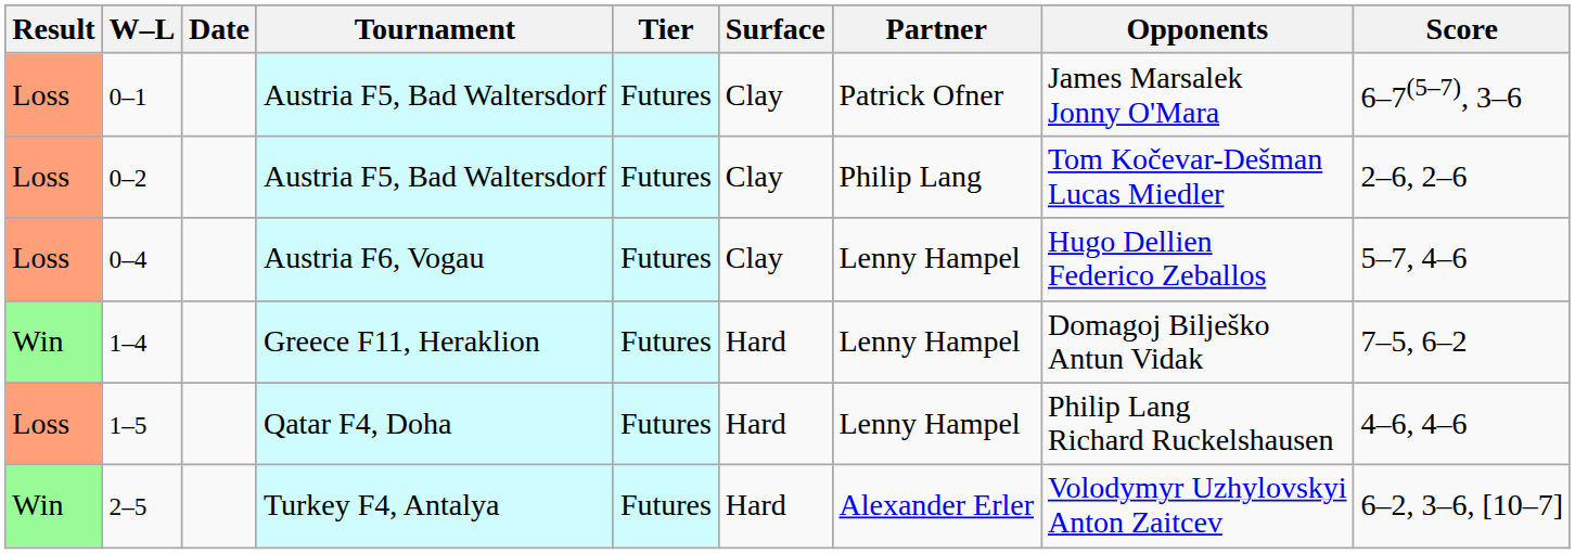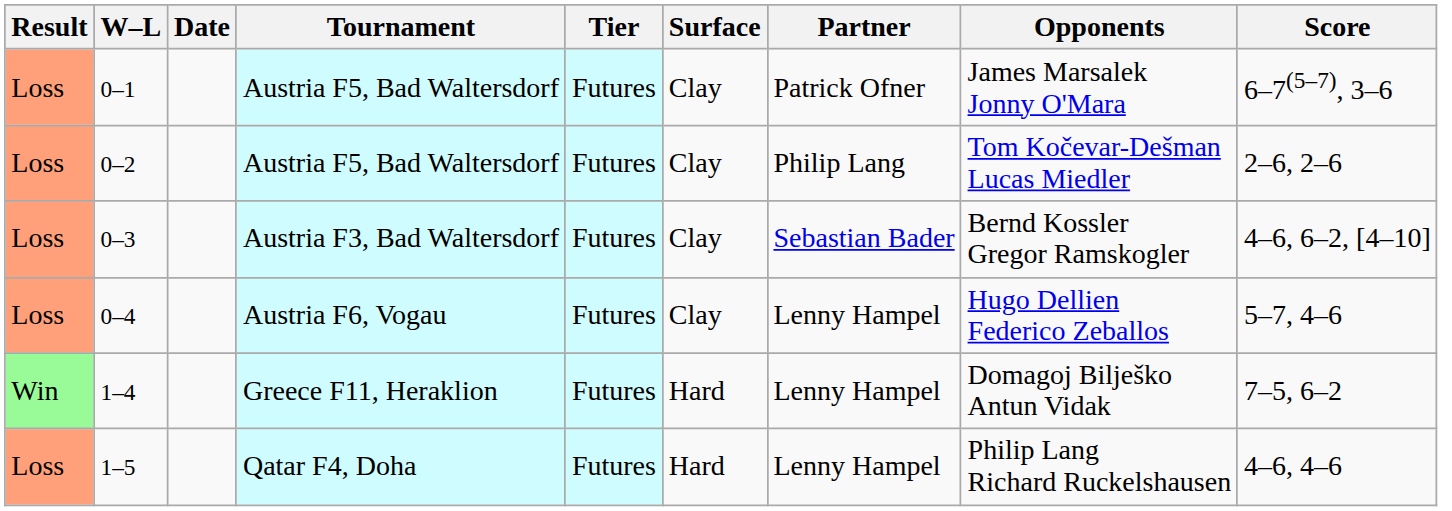+ row: Loss | 0–3 | Austria F3, Bad Waltersdorf | Futures | Clay | Sebastian Bader | Bernd Kossler Gregor Ramskogler | 4–6, 6–2, [4–10]
- row: Win | 2–5 | Turkey F4, Antalya | Futures | Hard | Alexander Erler | Volodymyr Uzhylovskyi Anton Zaitcev | 6–2, 3–6, [10–7]
